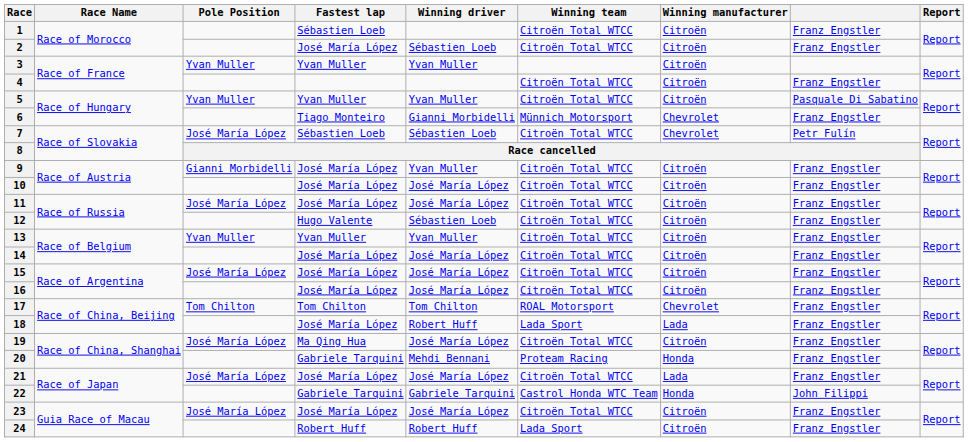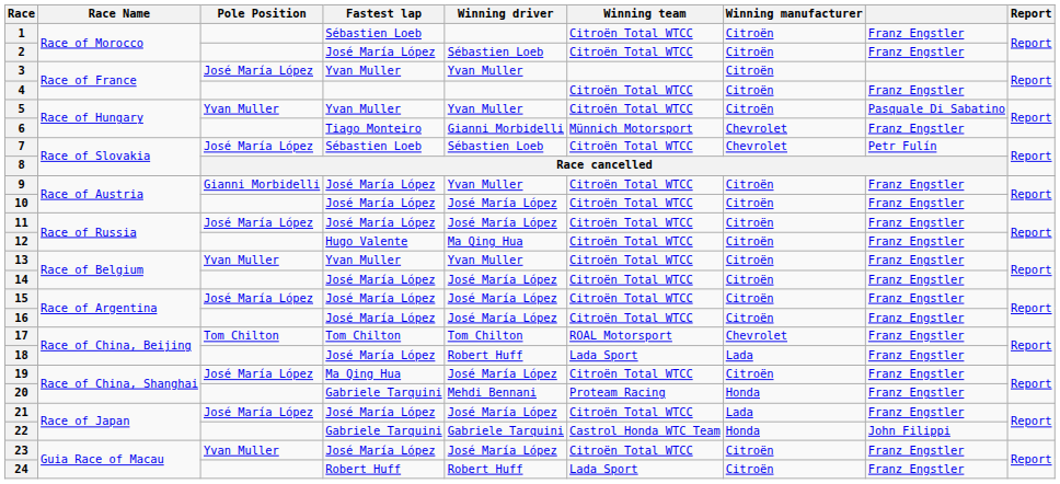3 | Pole Position: Yvan Muller -> José María López
12 | Winning driver: Sébastien Loeb -> Ma Qing Hua
23 | Pole Position: José María López -> Yvan Muller
